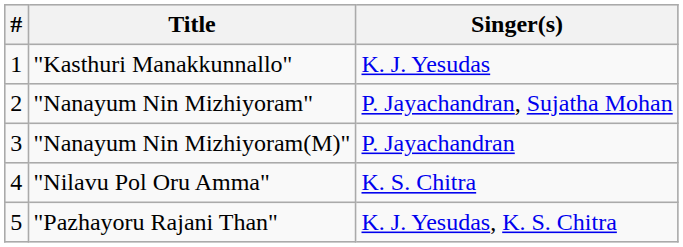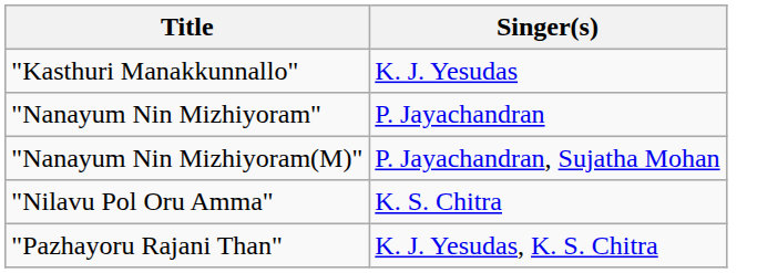- column: # | 1 | 2 | 3 | 4 | 5
"Nanayum Nin Mizhiyoram" | Singer(s): P. Jayachandran, Sujatha Mohan -> P. Jayachandran
"Nanayum Nin Mizhiyoram(M)" | Singer(s): P. Jayachandran -> P. Jayachandran, Sujatha Mohan
